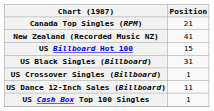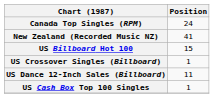Canada Top Singles (RPM) | Position: 21 -> 24
- row: US Black Singles (Billboard) | 31
